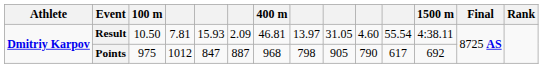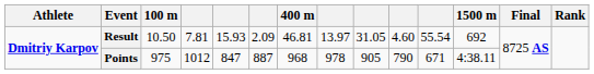Result | 1500 m: 4:38.11 -> 692
Points | column 8: 798 -> 978
Points | column 11: 617 -> 671
Points | 1500 m: 692 -> 4:38.11
